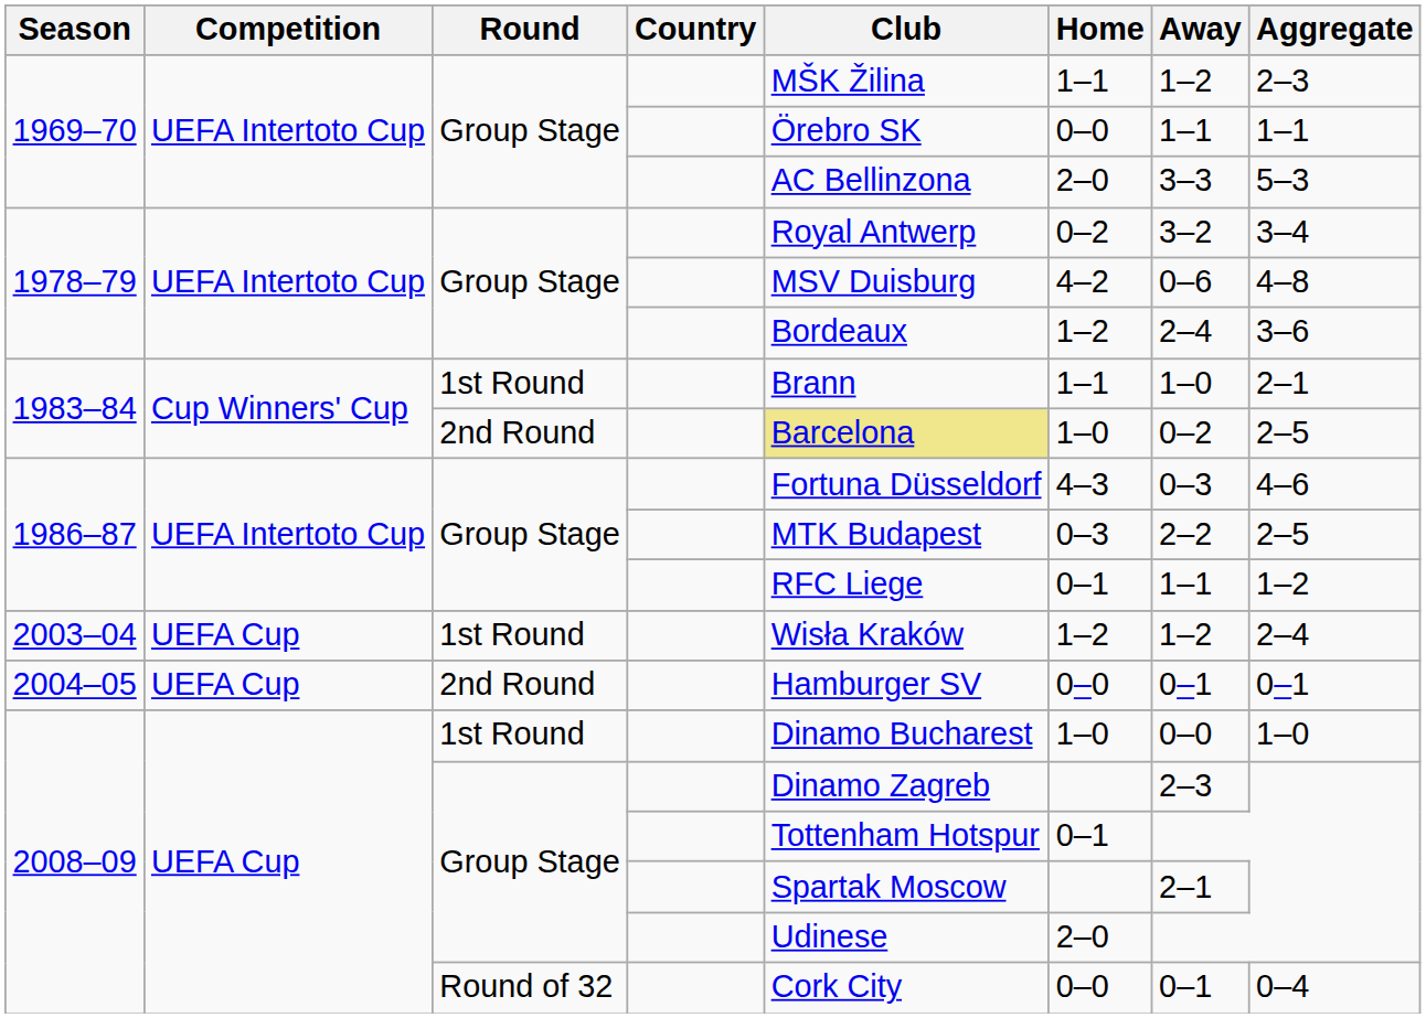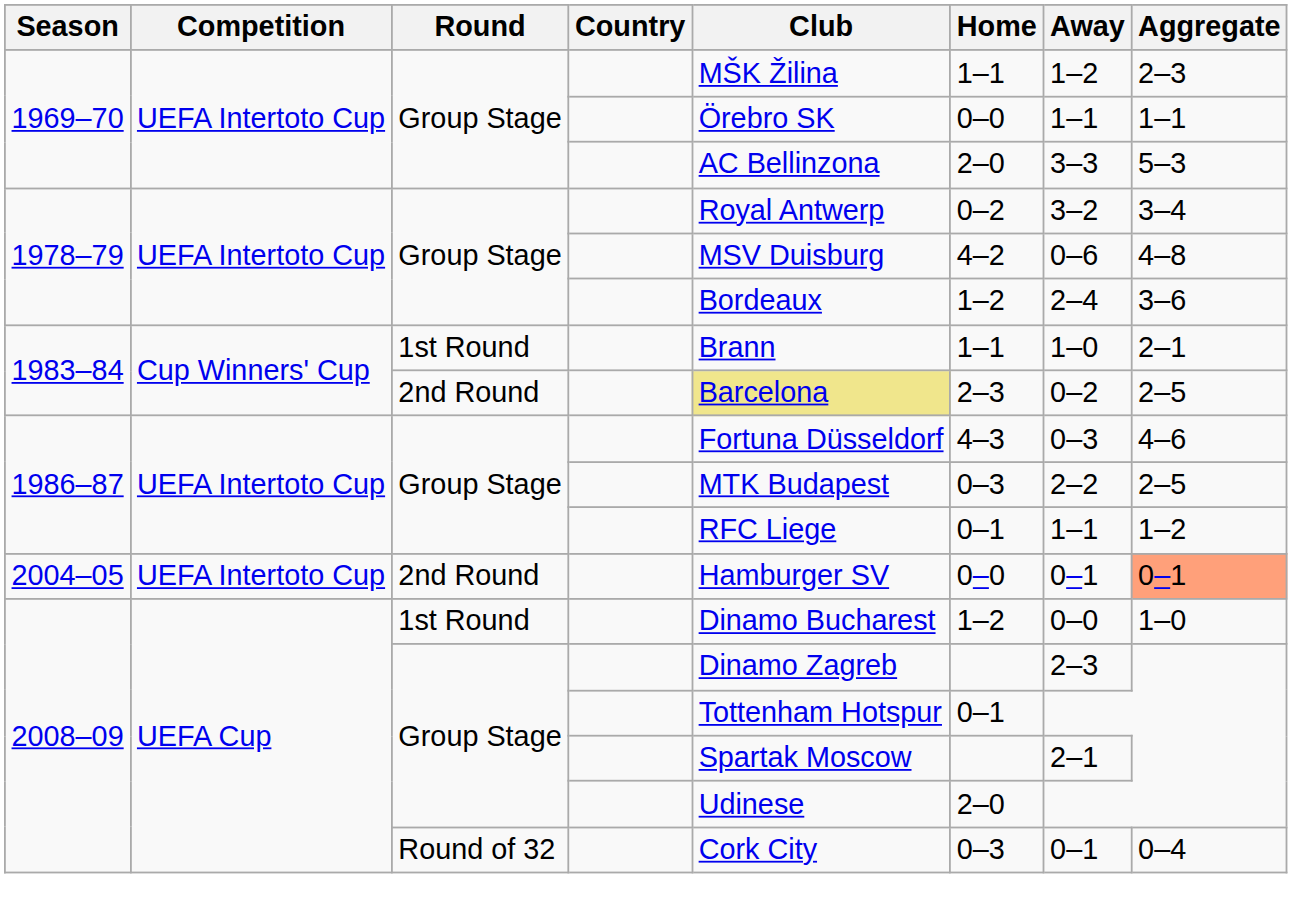1983–84 / 2nd Round | Home: 1–0 -> 2–3
- row: 2003–04 | UEFA Cup | 1st Round | Wisła Kraków | 1–2 | 1–2 | 2–4
2004–05 | Competition: UEFA Cup -> UEFA Intertoto Cup
2004–05 | Aggregate: no background -> lightsalmon background
2008–09 / 1st Round | Home: 1–0 -> 1–2
2008–09 / Round of 32 | Home: 0–0 -> 0–3
